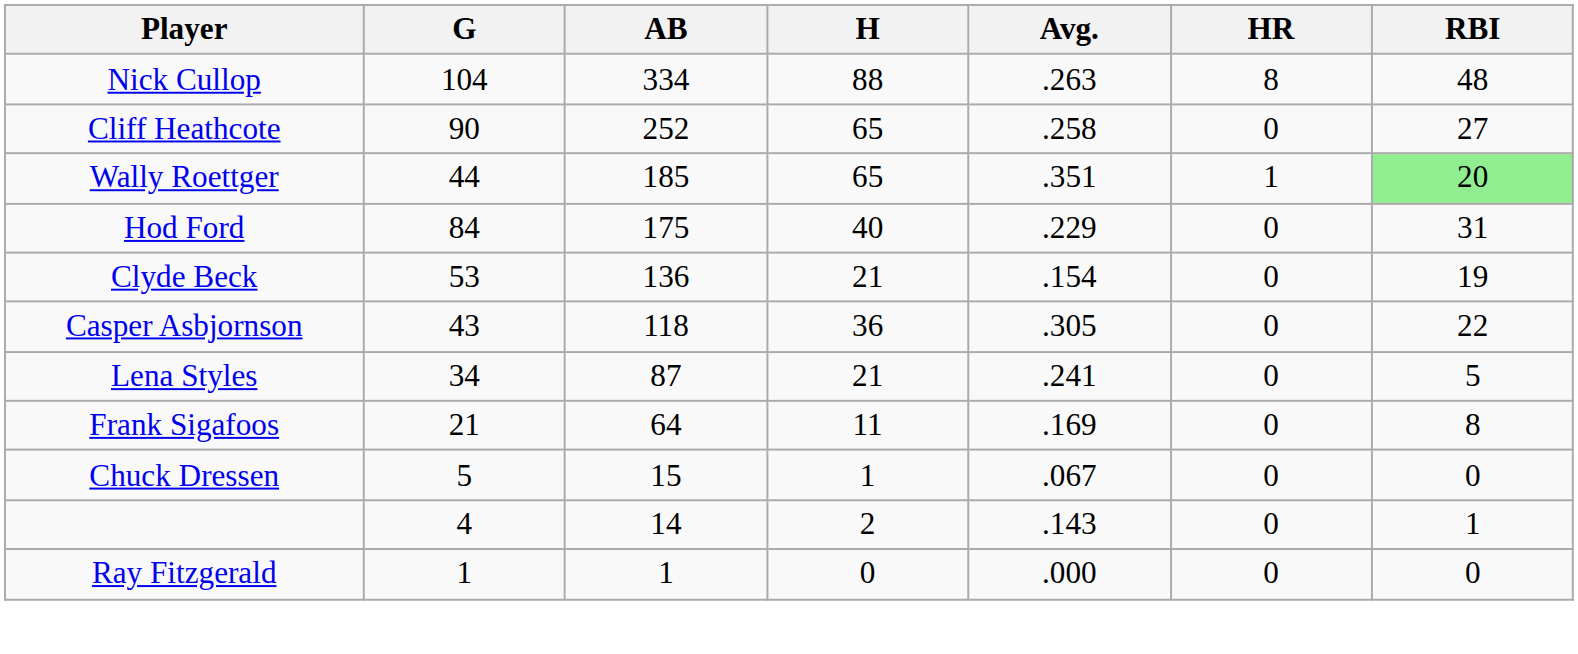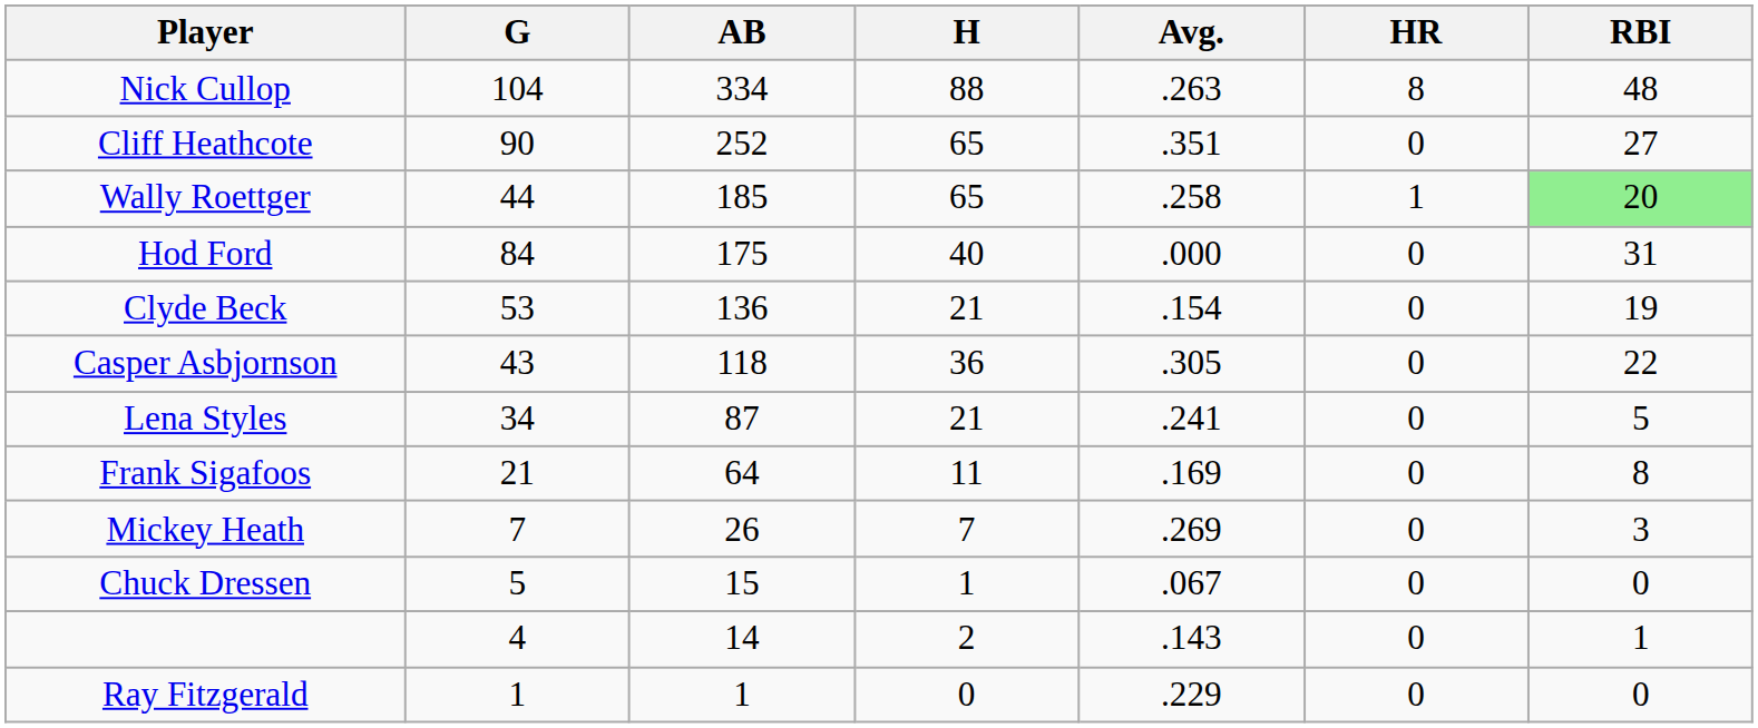Cliff Heathcote | Avg.: .258 -> .351
Wally Roettger | Avg.: .351 -> .258
Hod Ford | Avg.: .229 -> .000
+ row: Mickey Heath | 7 | 26 | 7 | .269 | 0 | 3
Ray Fitzgerald | Avg.: .000 -> .229
